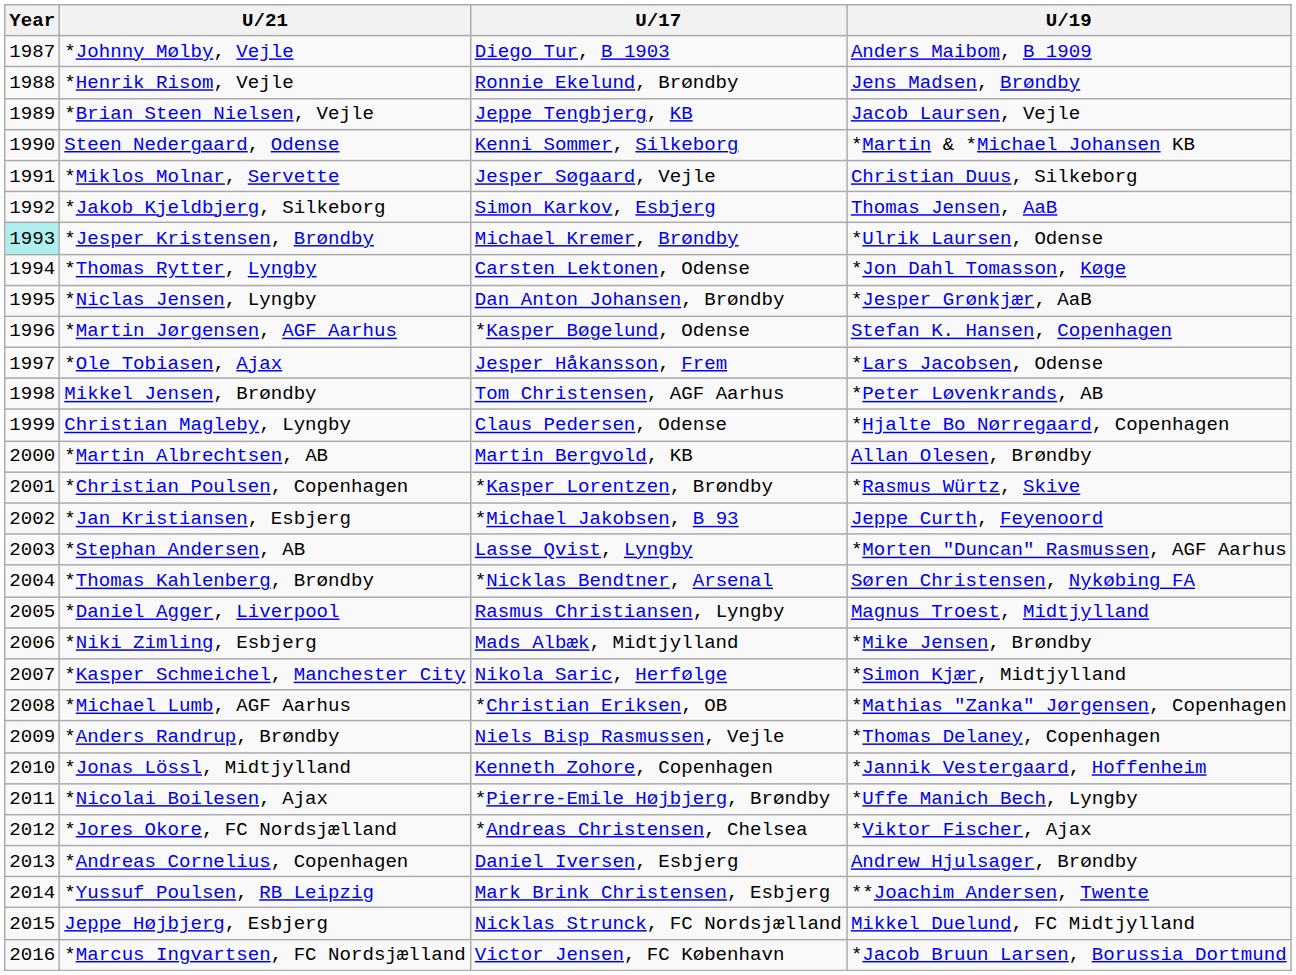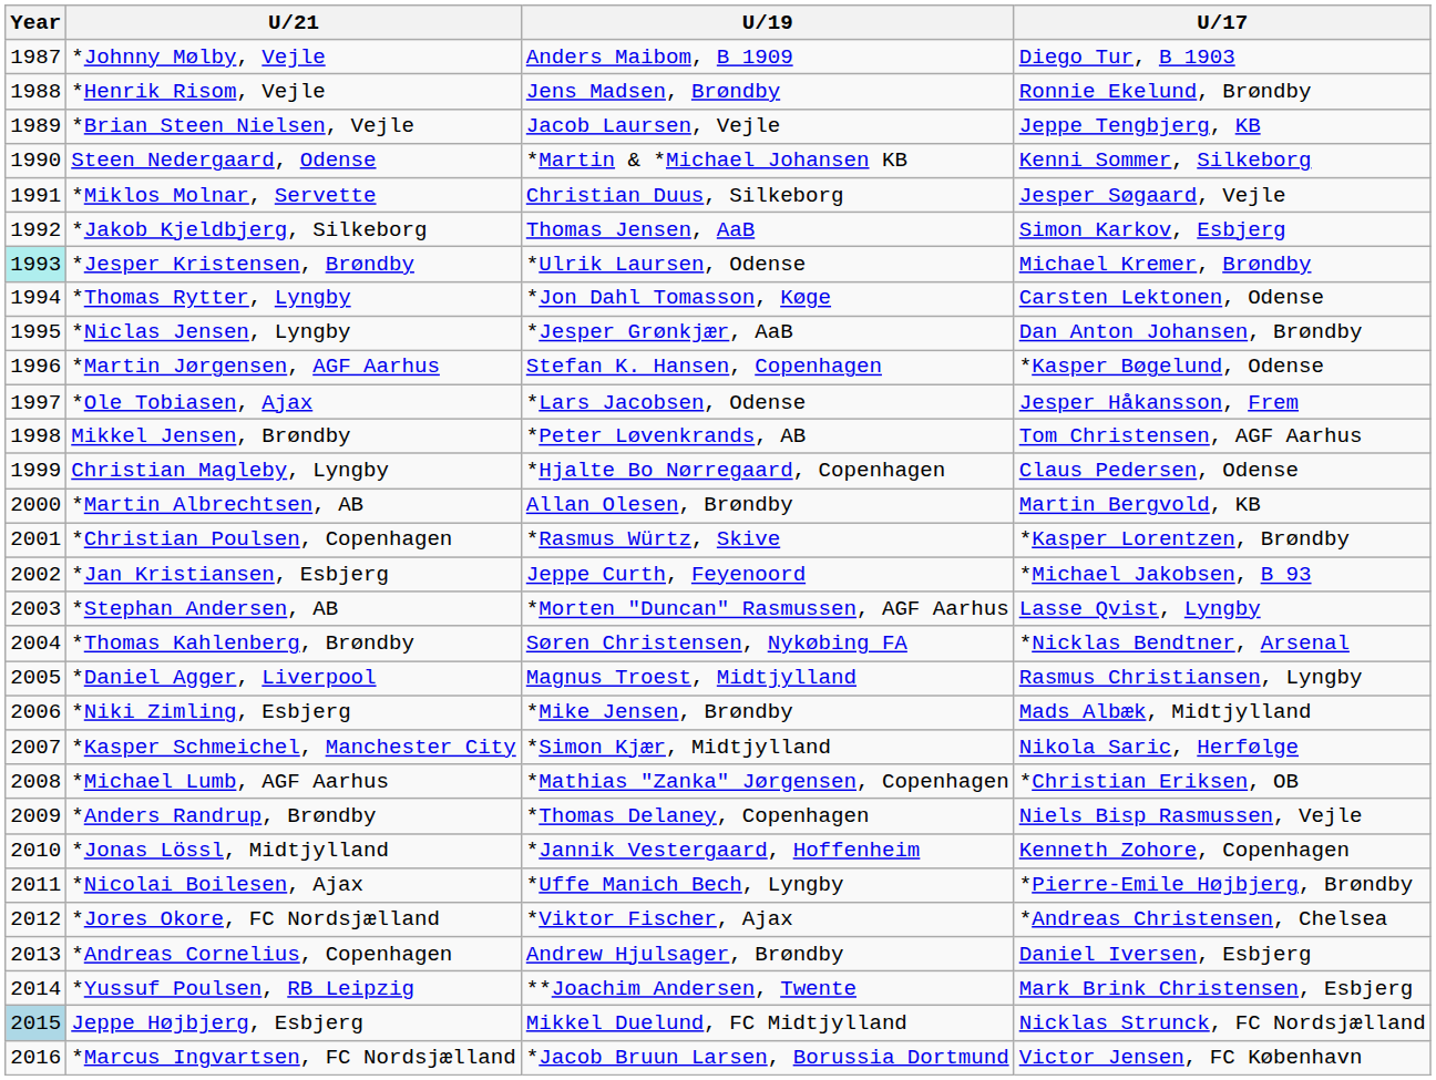columns swapped: U/19 <-> U/17
Jeppe Højbjerg, Esbjerg | Year: no background -> lightblue background
